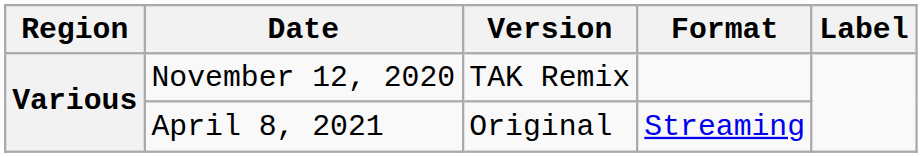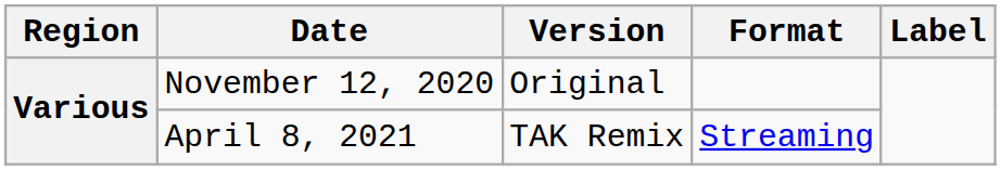November 12, 2020 | Version: TAK Remix -> Original
April 8, 2021 | Version: Original -> TAK Remix
